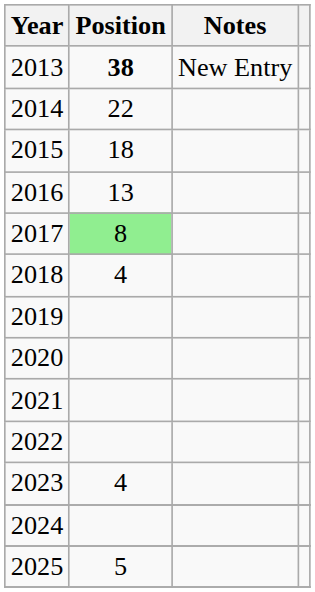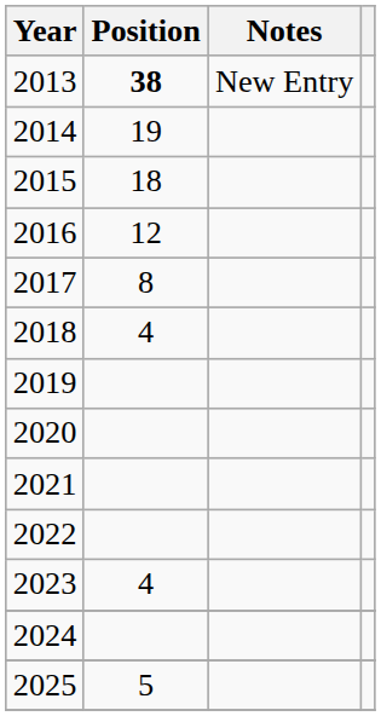2014 | Position: 22 -> 19
2016 | Position: 13 -> 12
2017 | Position: lightgreen background -> no background
